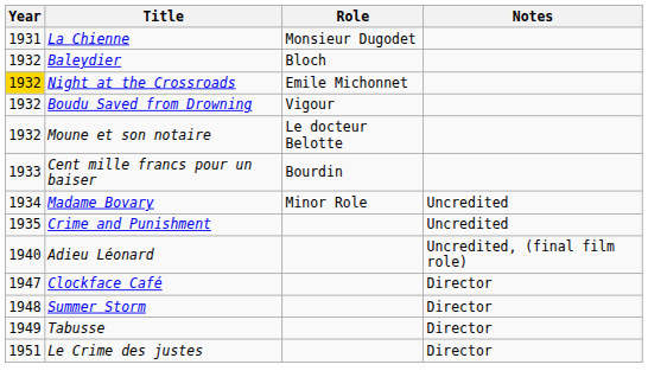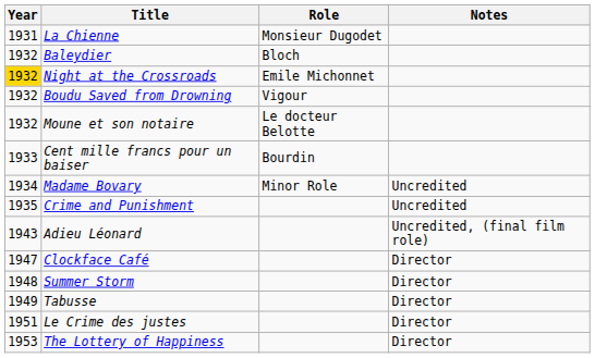Adieu Léonard | Year: 1940 -> 1943
+ row: 1953 | The Lottery of Happiness | Director
